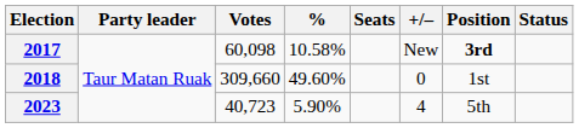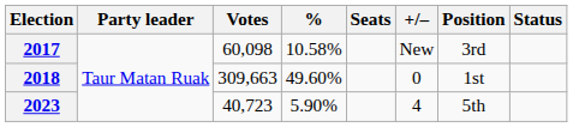2017 | Position: bold -> normal
2018 | Votes: 309,660 -> 309,663
